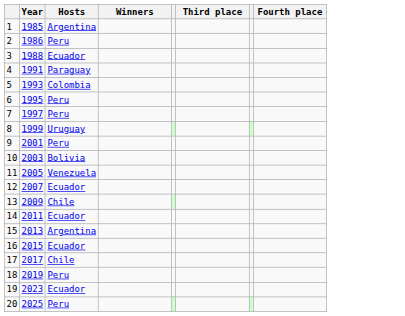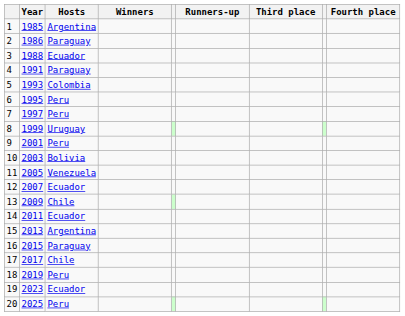+ column: Runners-up
2 | Hosts: Peru -> Paraguay
16 | Hosts: Ecuador -> Paraguay
